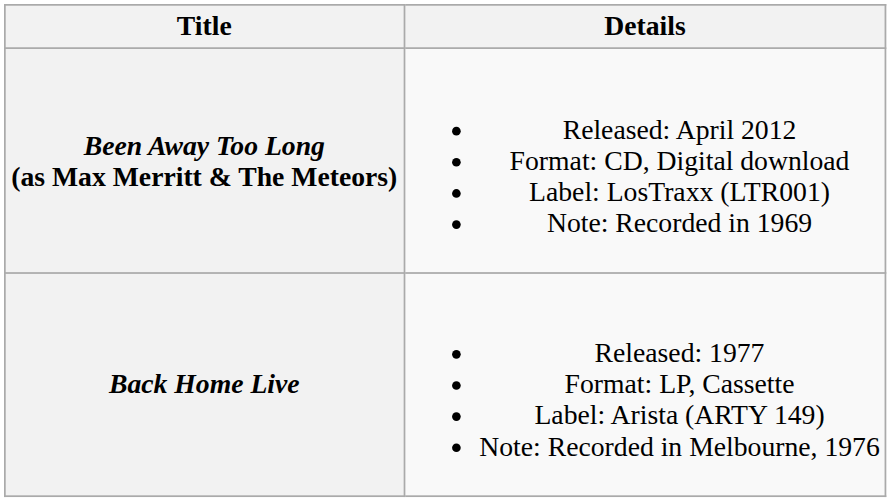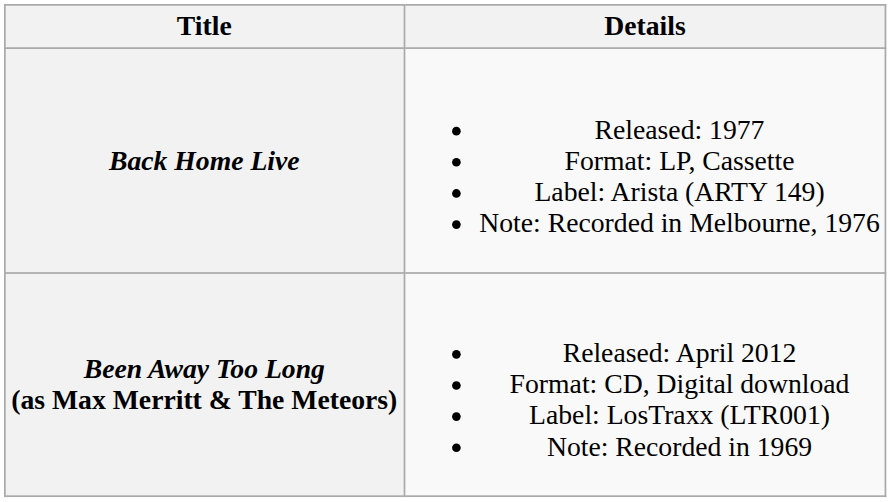rows swapped: Back Home Live <-> Been Away Too Long (as Max Merritt & The Meteors)
